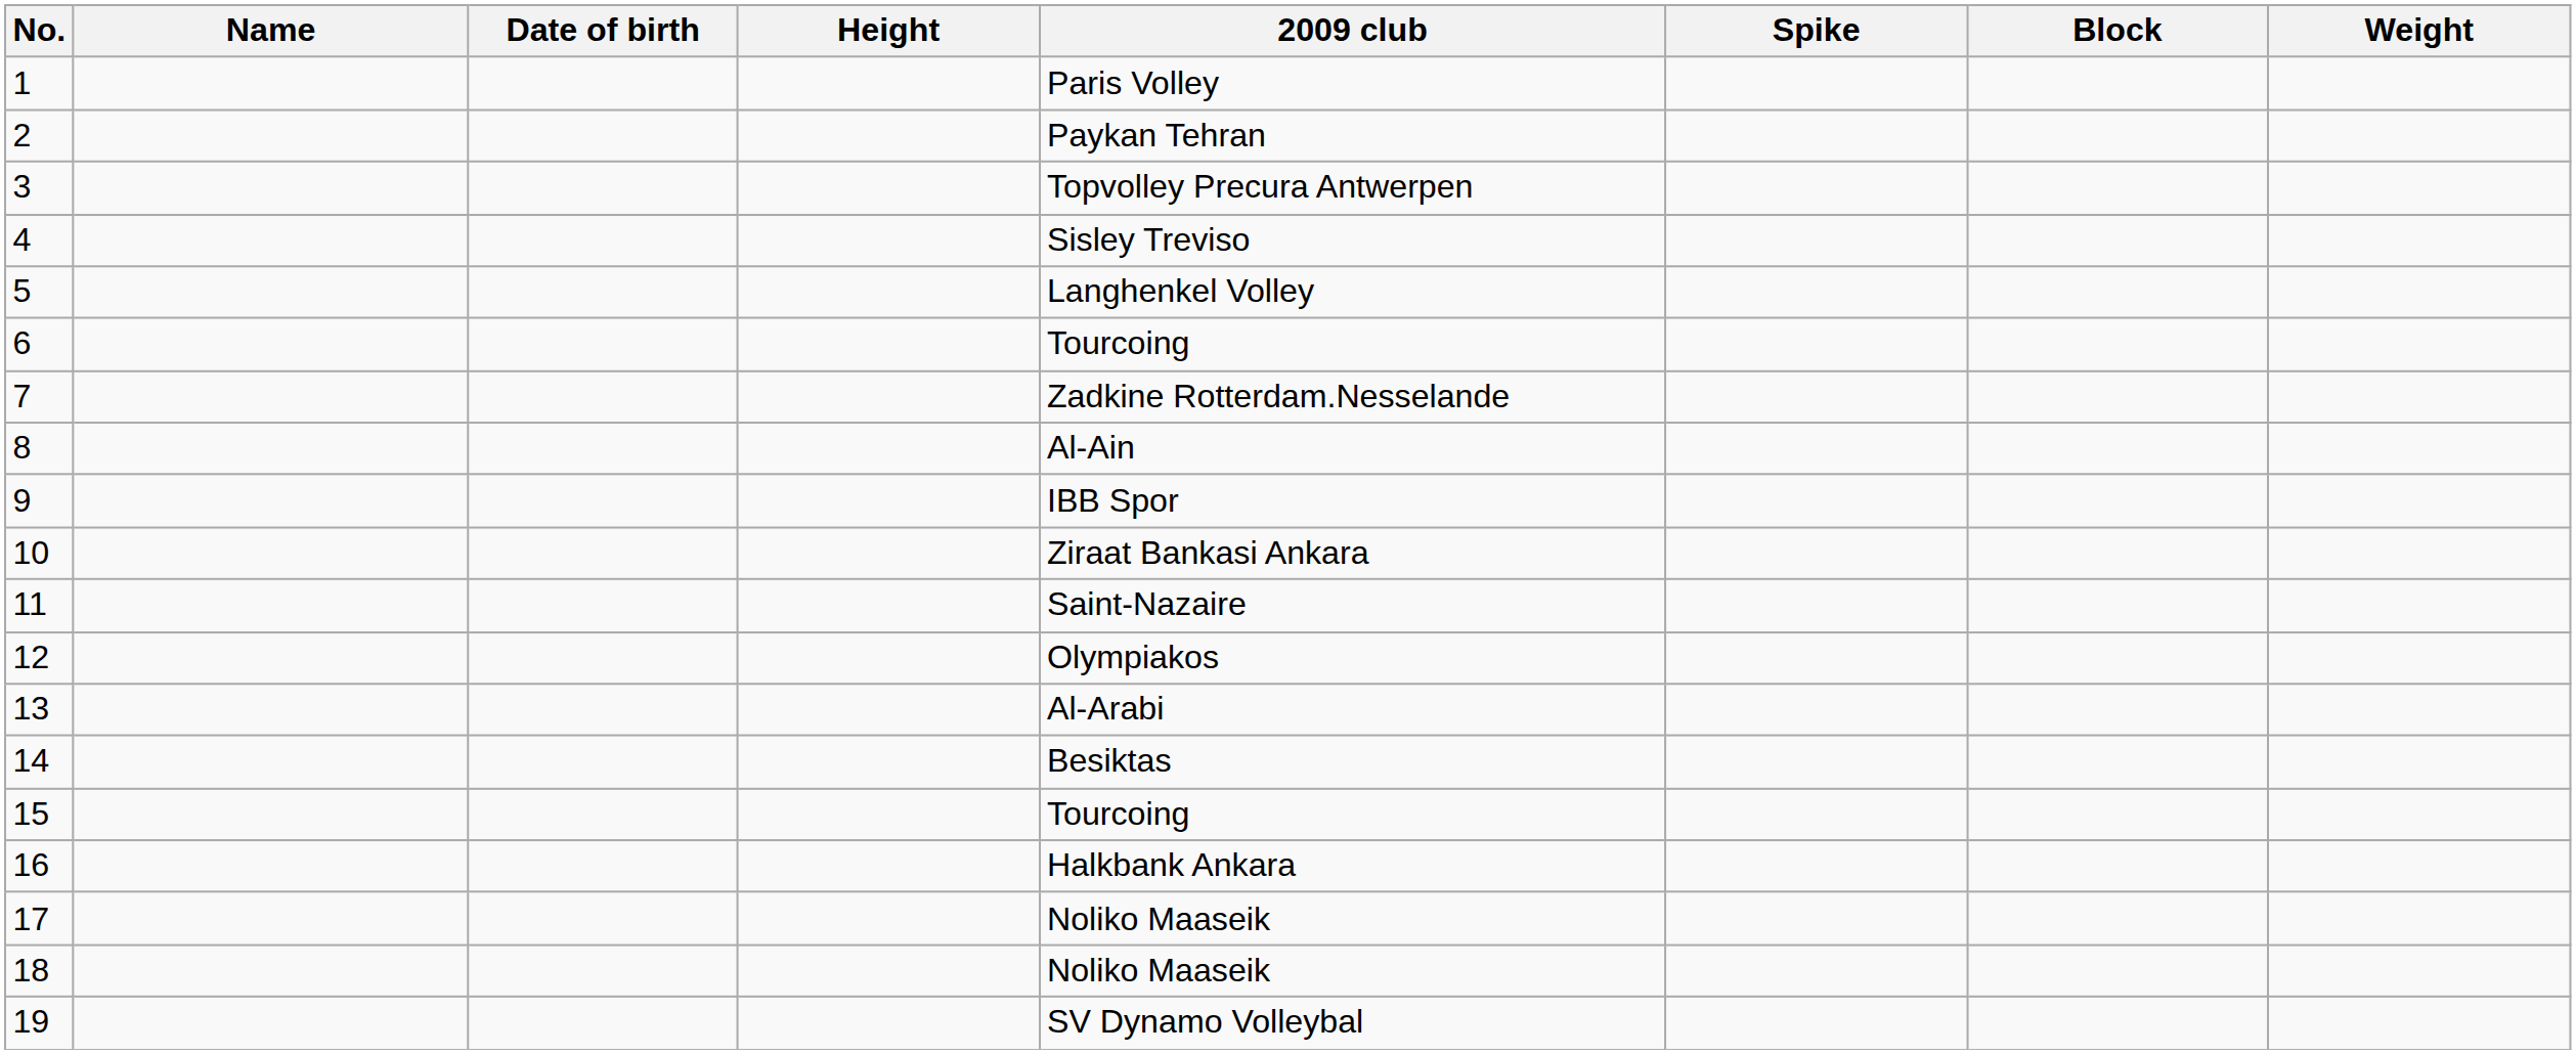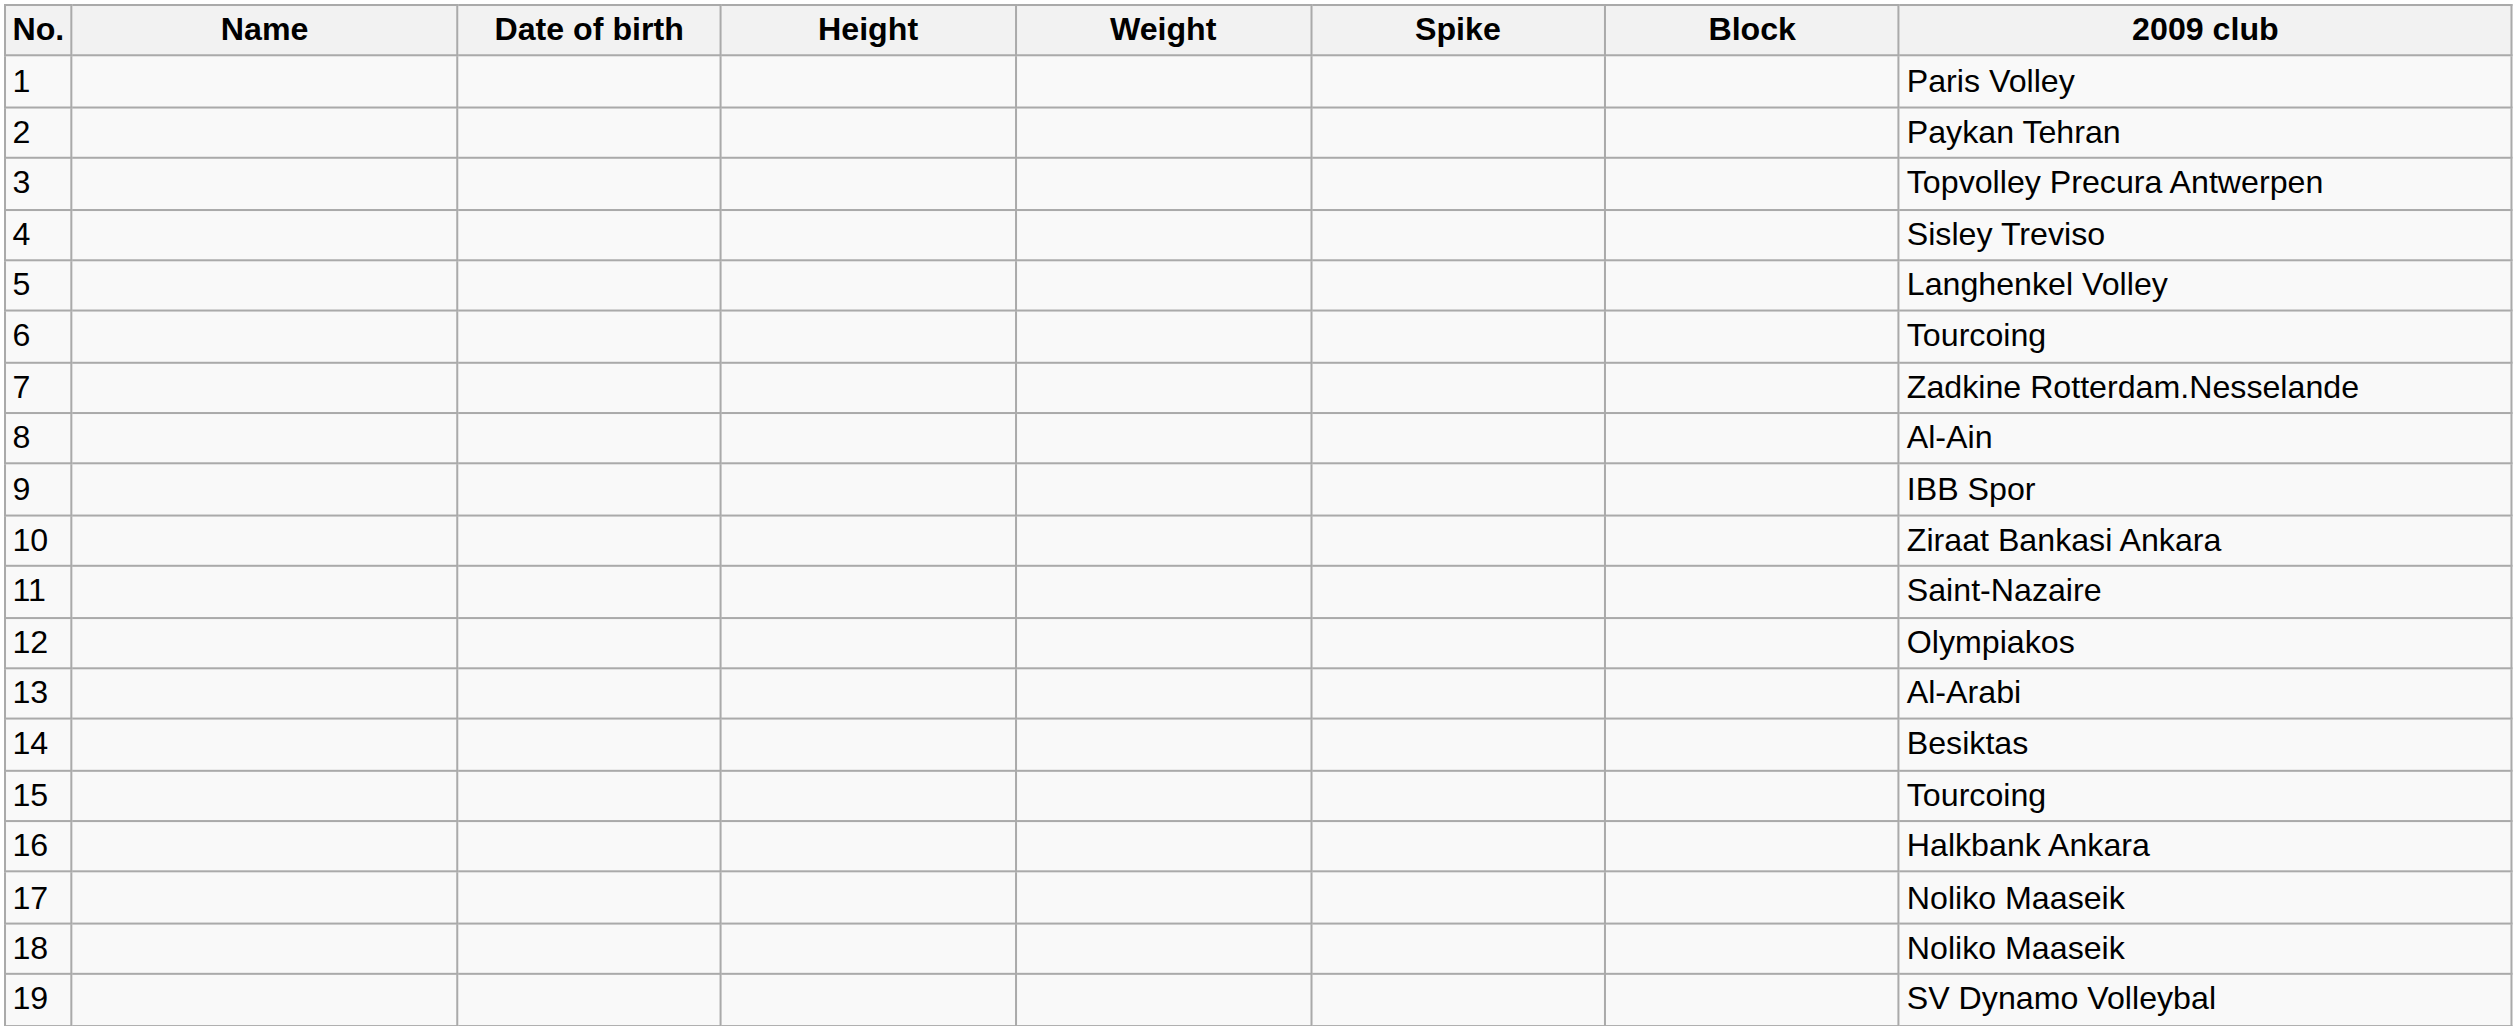columns swapped: Weight <-> 2009 club
